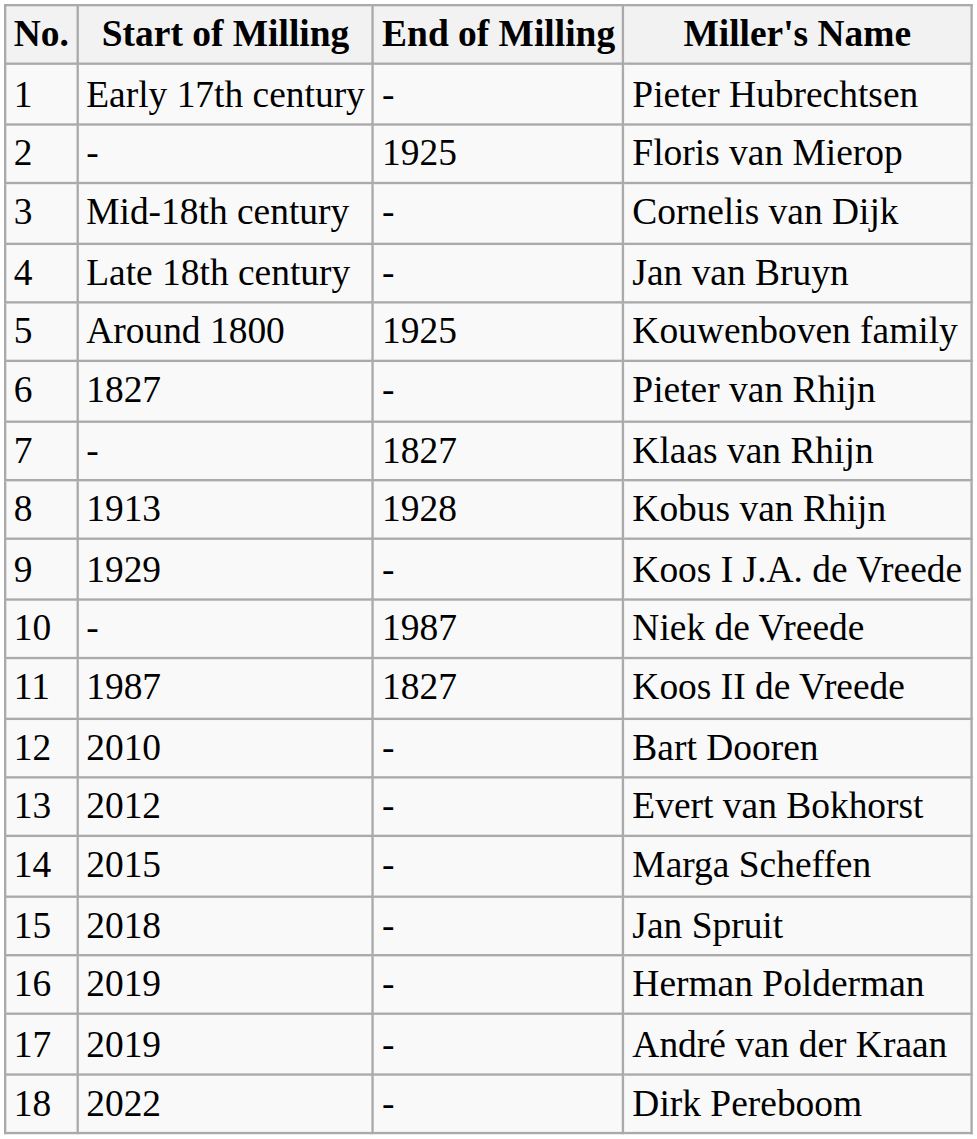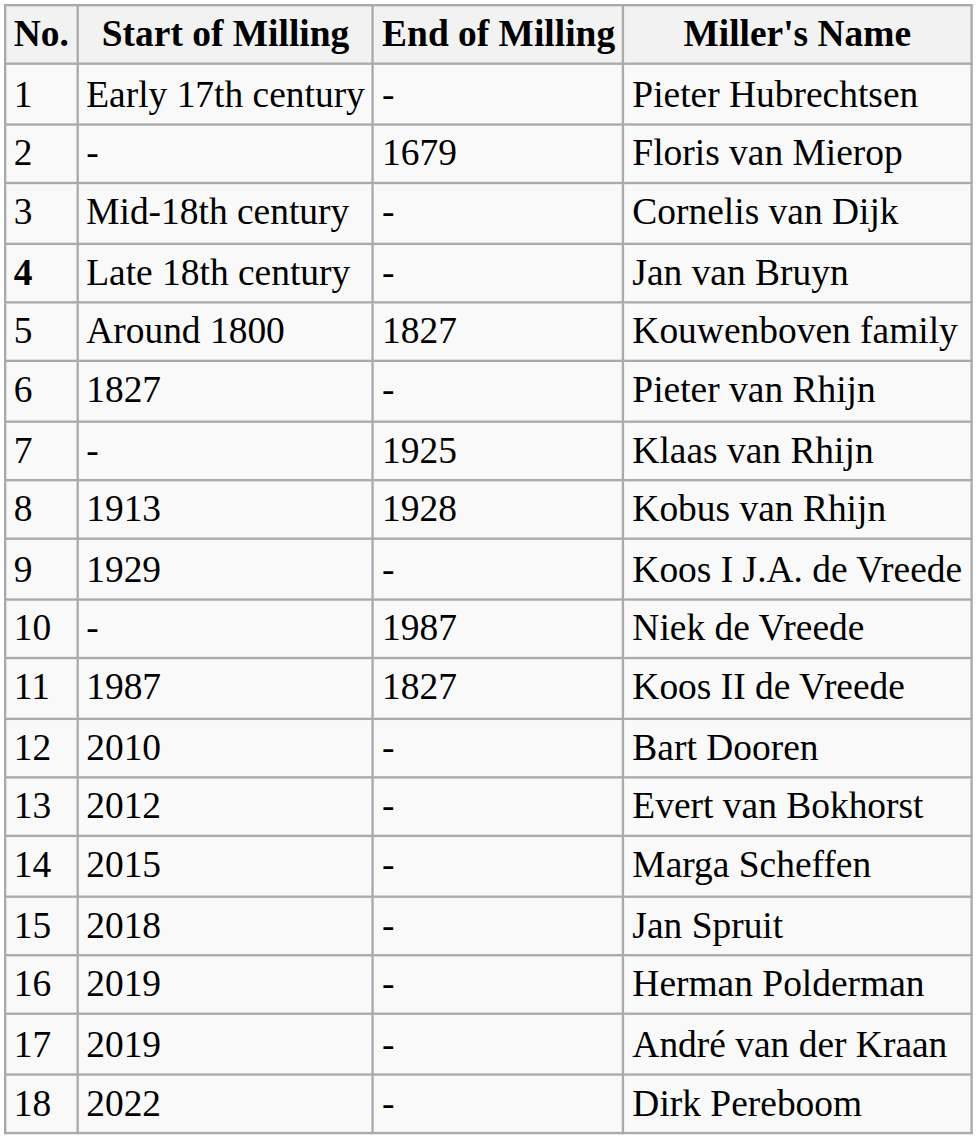Floris van Mierop | End of Milling: 1925 -> 1679
Jan van Bruyn | No.: normal -> bold
Kouwenboven family | End of Milling: 1925 -> 1827
Klaas van Rhijn | End of Milling: 1827 -> 1925
